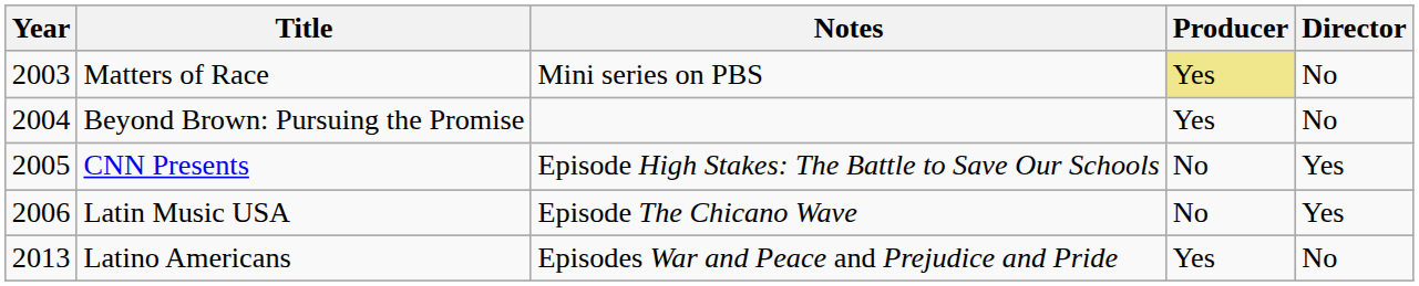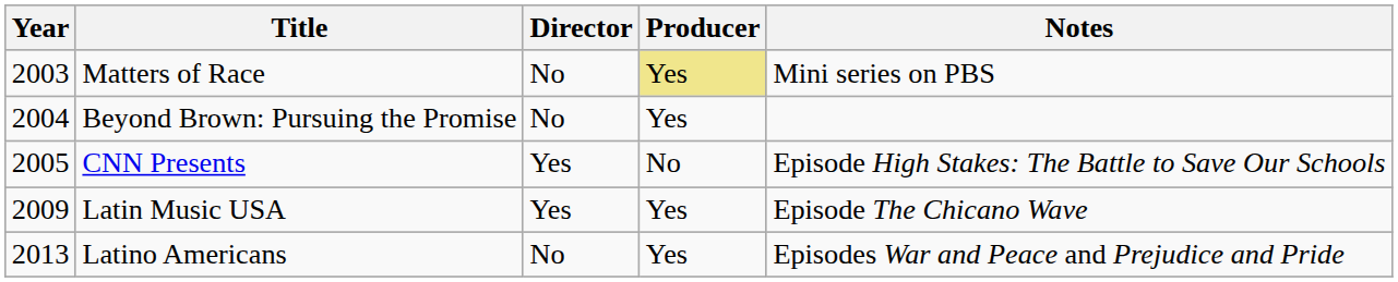columns swapped: Director <-> Notes
Latin Music USA | Year: 2006 -> 2009
Latin Music USA | Producer: No -> Yes
